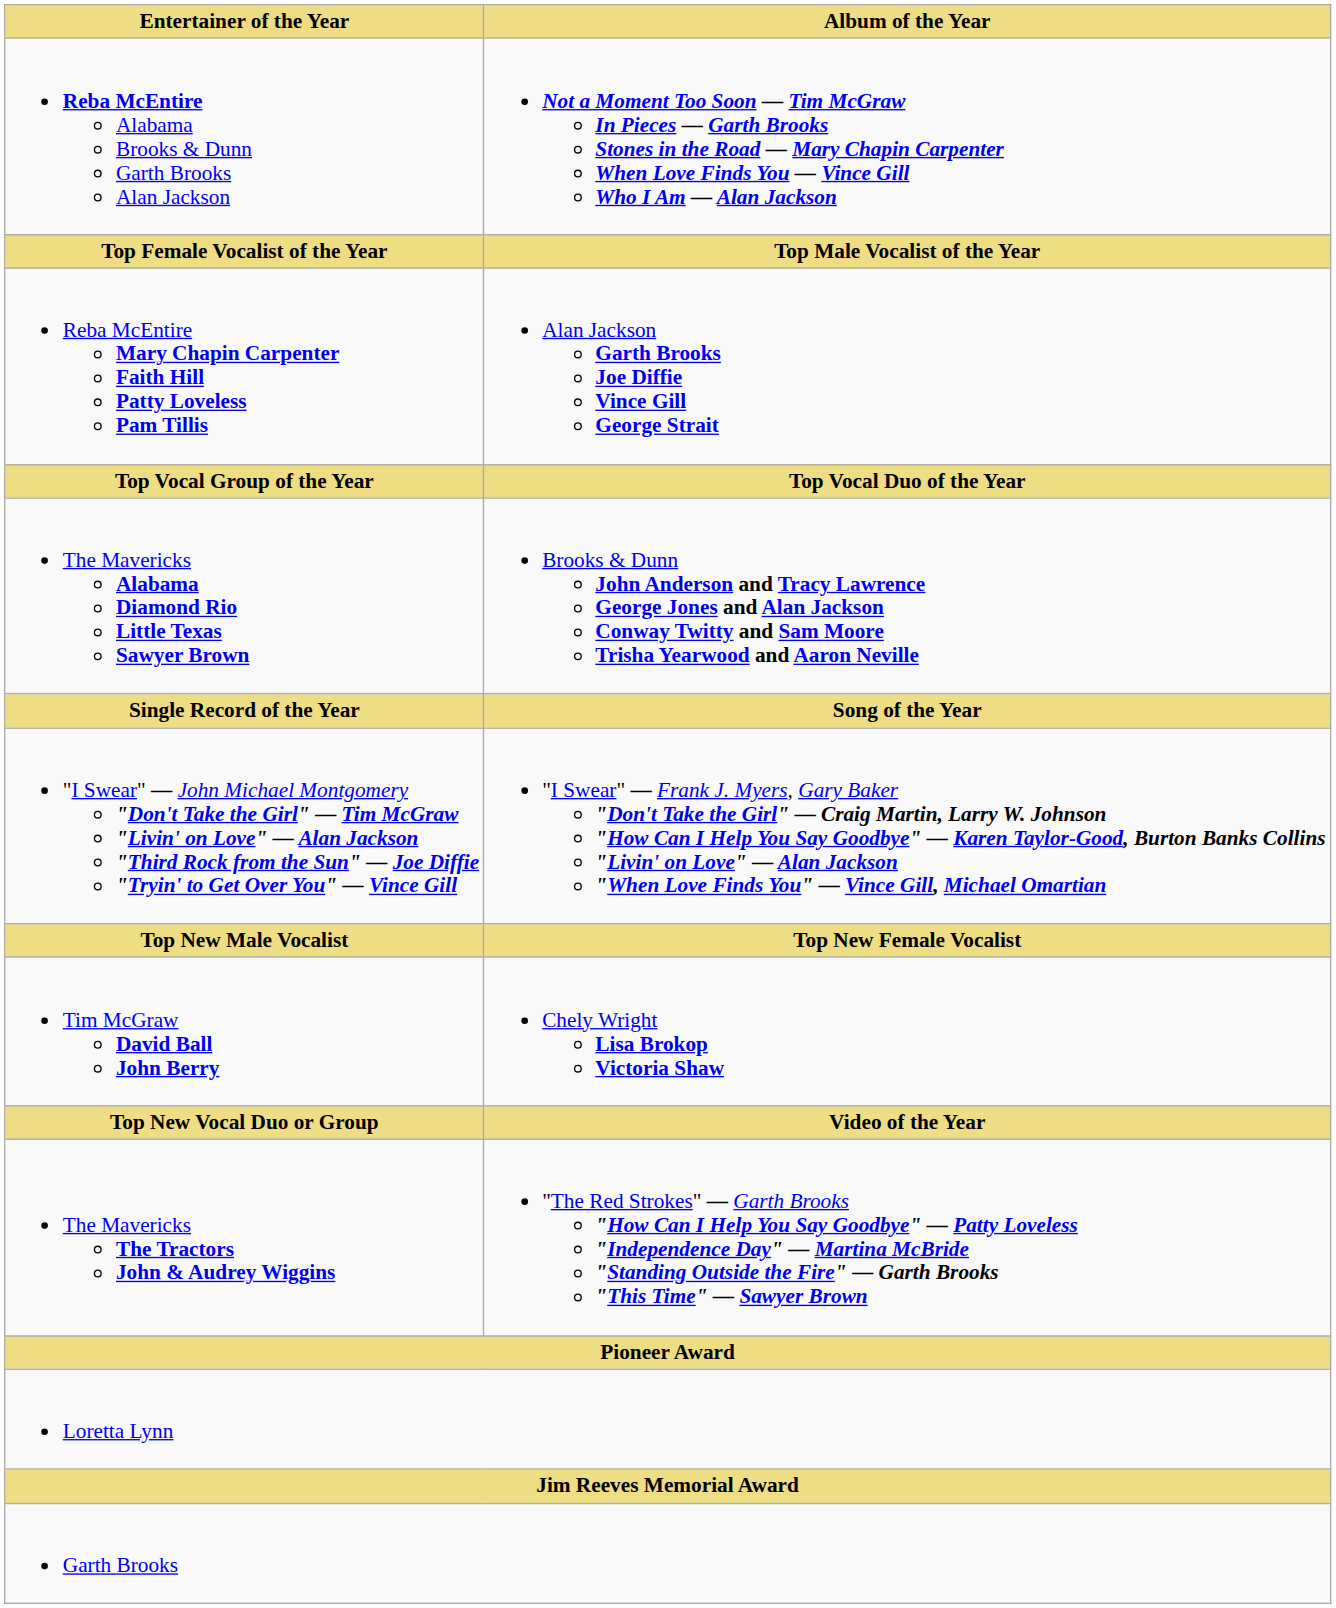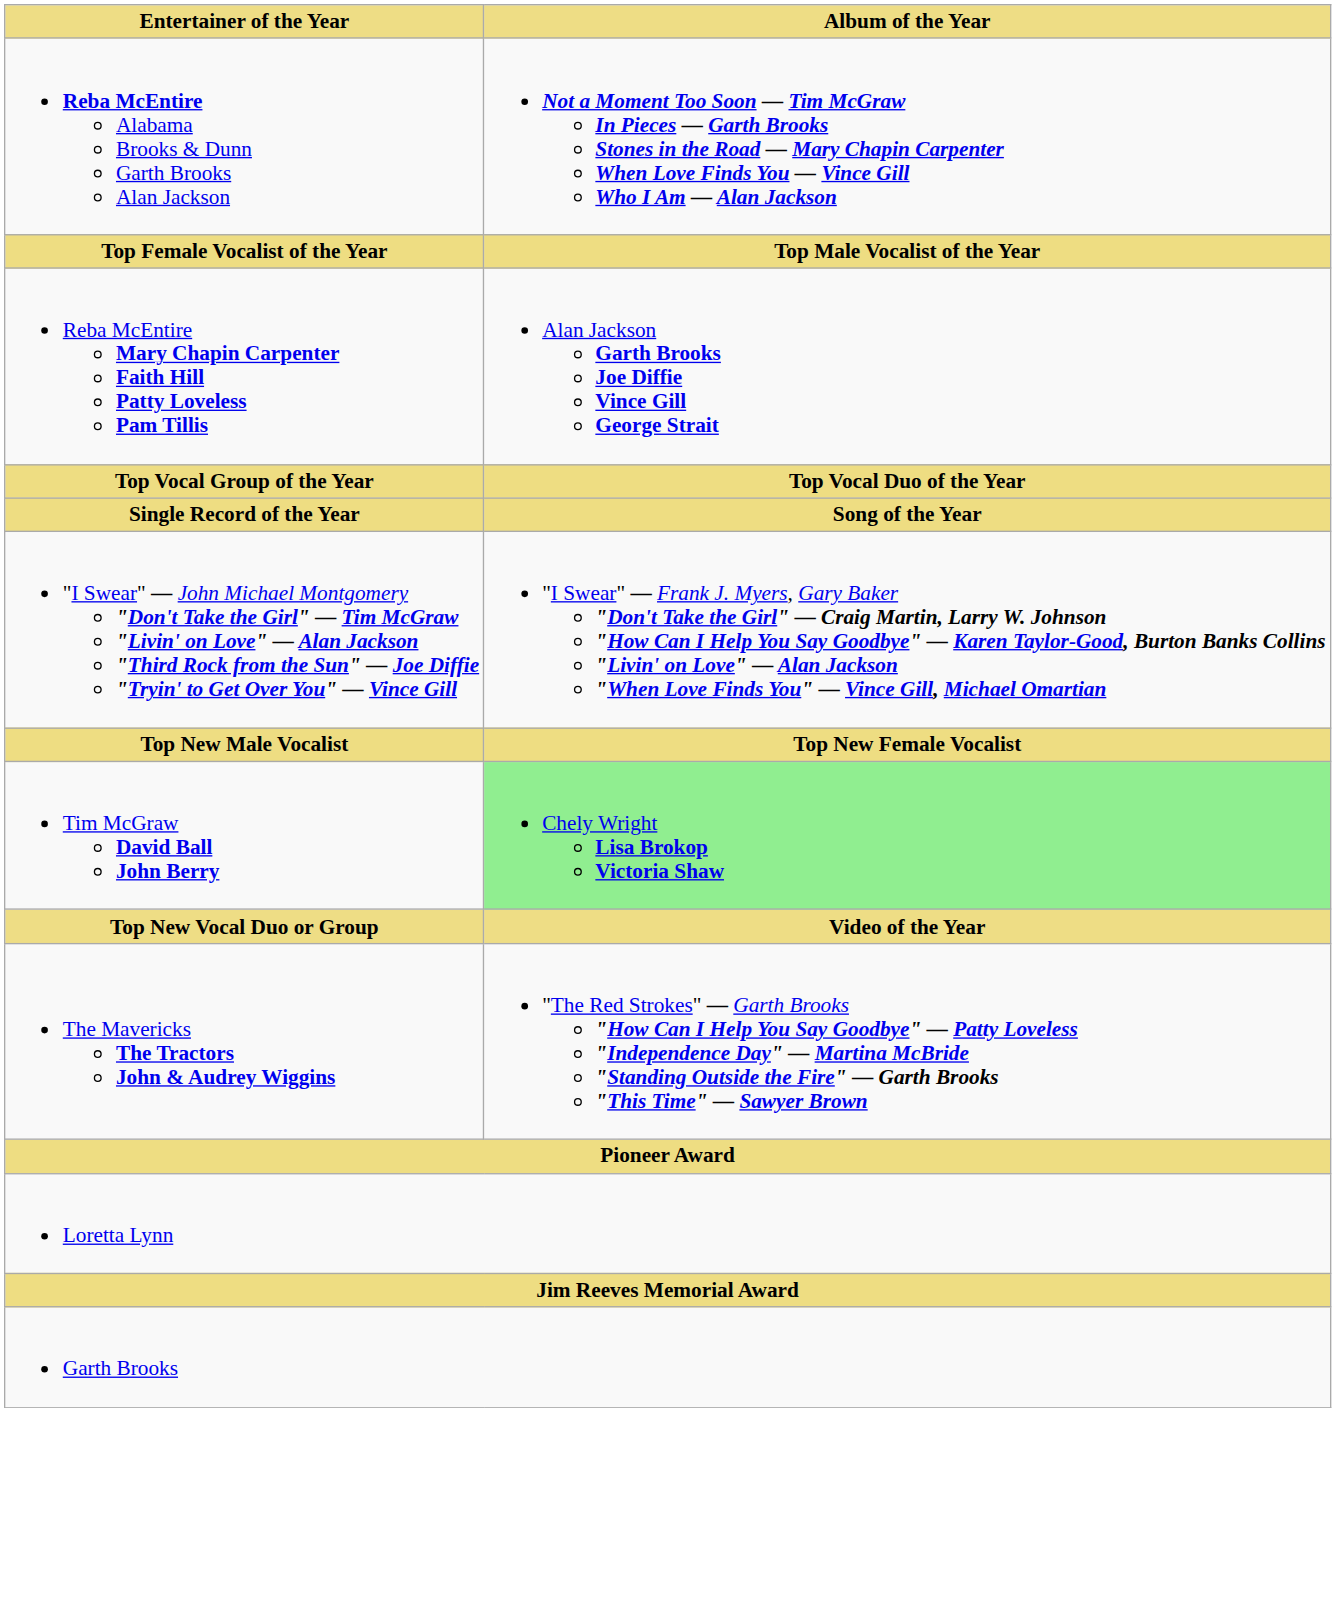- row: The Mavericks Alabama Diamond Rio Little Texas Sawyer Brown | Brooks & Dunn John Anderson and Tracy Lawrence George Jones and Alan Jackson Conway Twitty and Sam Moore Trisha Yearwood and Aaron Neville
Tim McGraw David Ball John Berry | Album of the Year: no background -> lightgreen background
